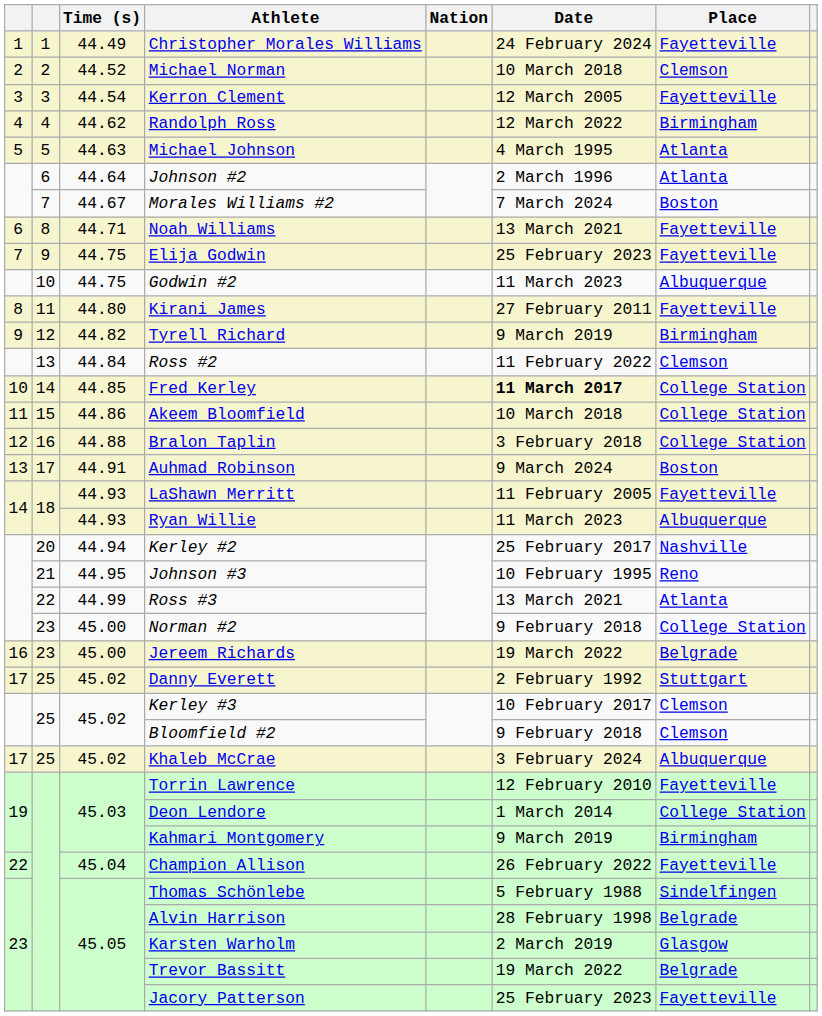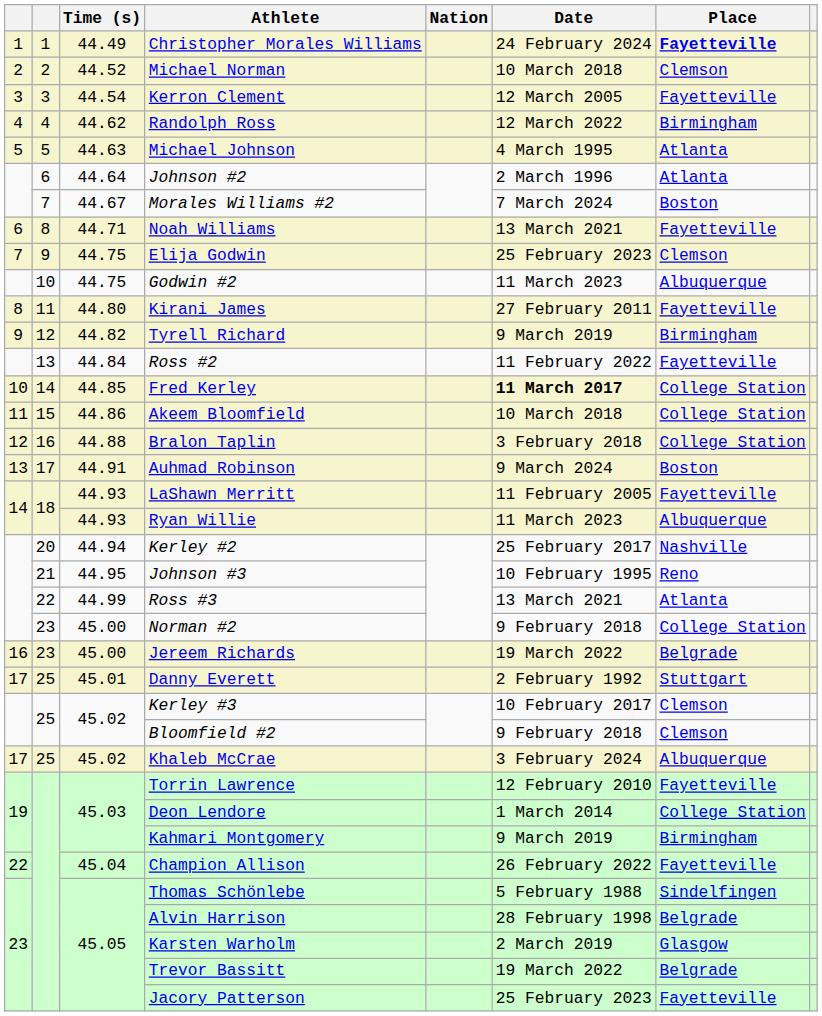Christopher Morales Williams | Place: normal -> bold
Elija Godwin | Place: Fayetteville -> Clemson
Ross #2 | Place: Clemson -> Fayetteville
Danny Everett | Time (s): 45.02 -> 45.01
